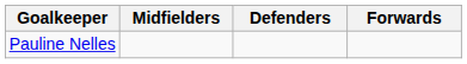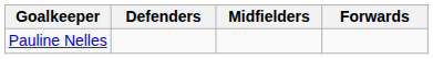columns swapped: Defenders <-> Midfielders
